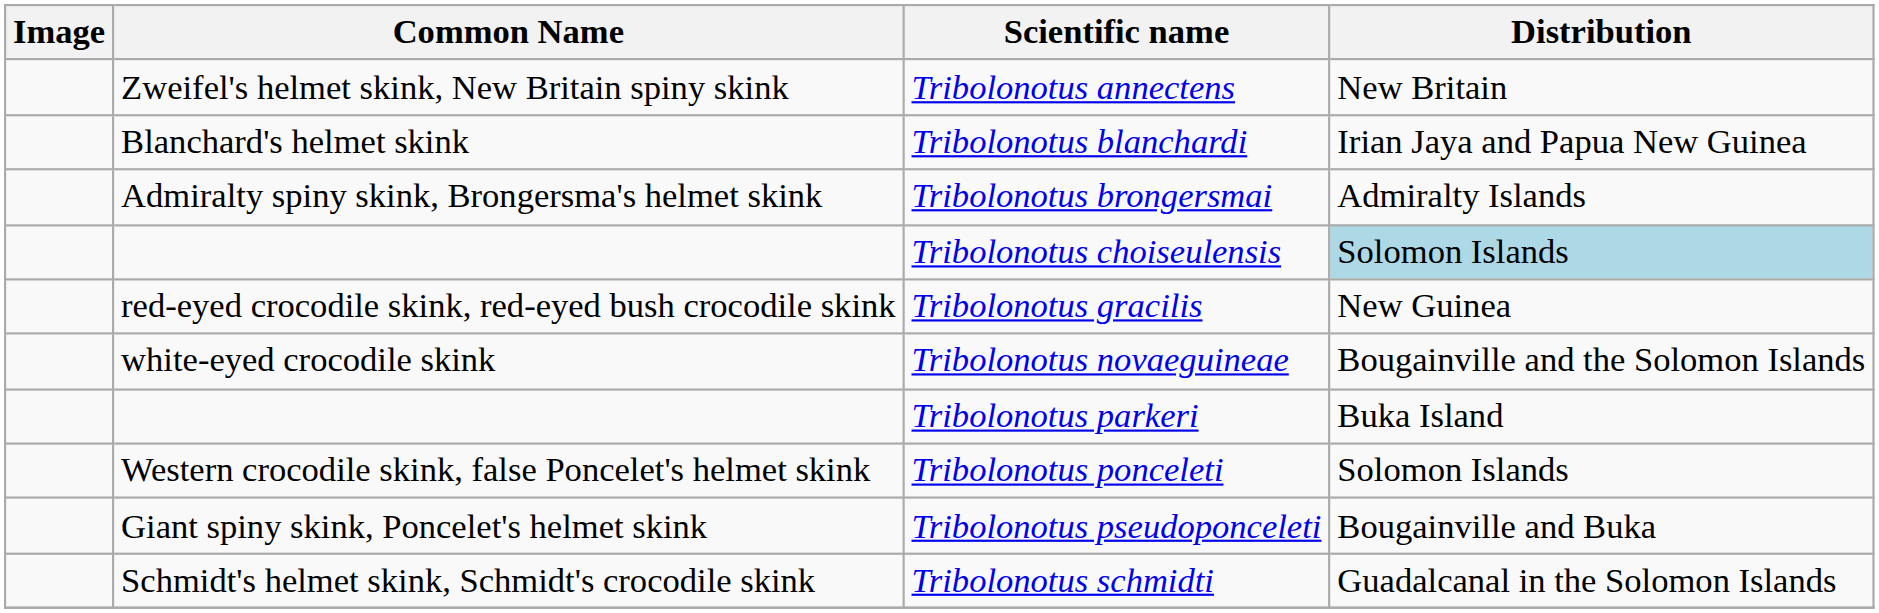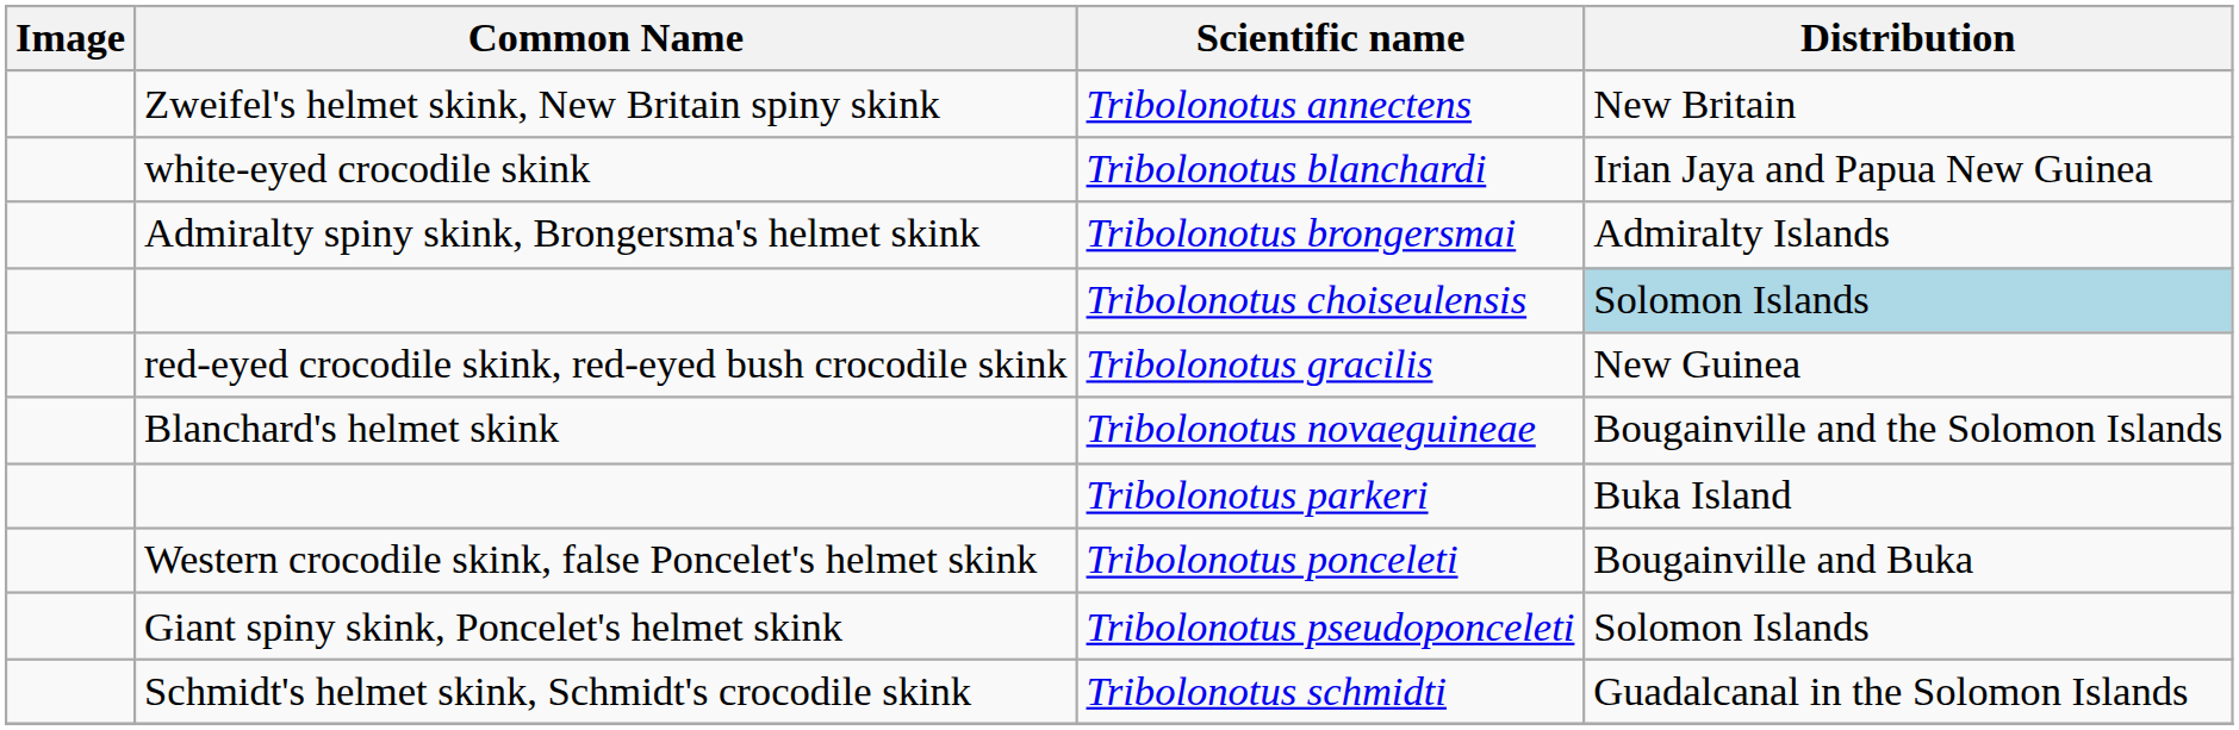Tribolonotus blanchardi | Common Name: Blanchard's helmet skink -> white-eyed crocodile skink
Tribolonotus novaeguineae | Common Name: white-eyed crocodile skink -> Blanchard's helmet skink
Tribolonotus ponceleti | Distribution: Solomon Islands -> Bougainville and Buka
Tribolonotus pseudoponceleti | Distribution: Bougainville and Buka -> Solomon Islands
